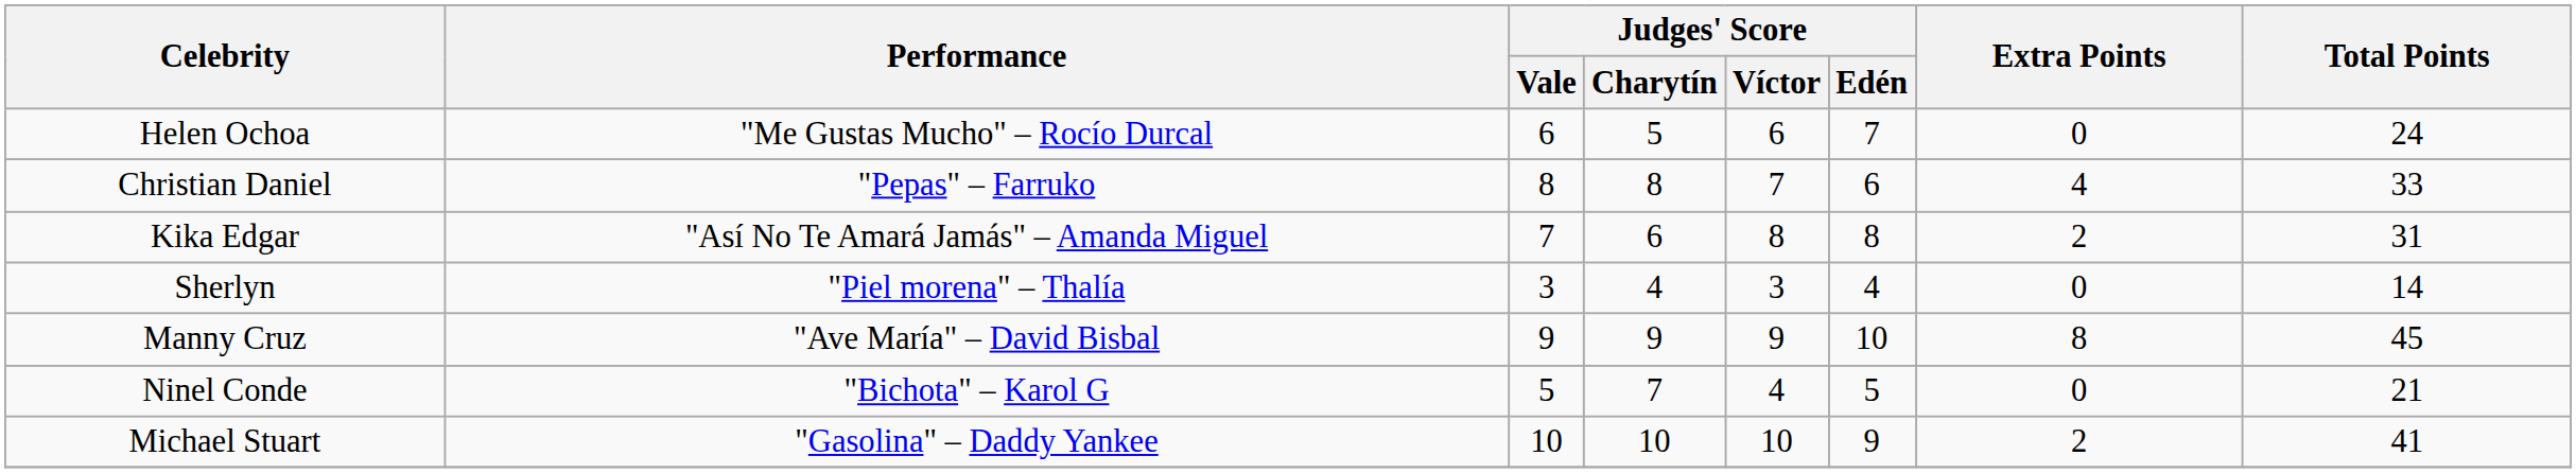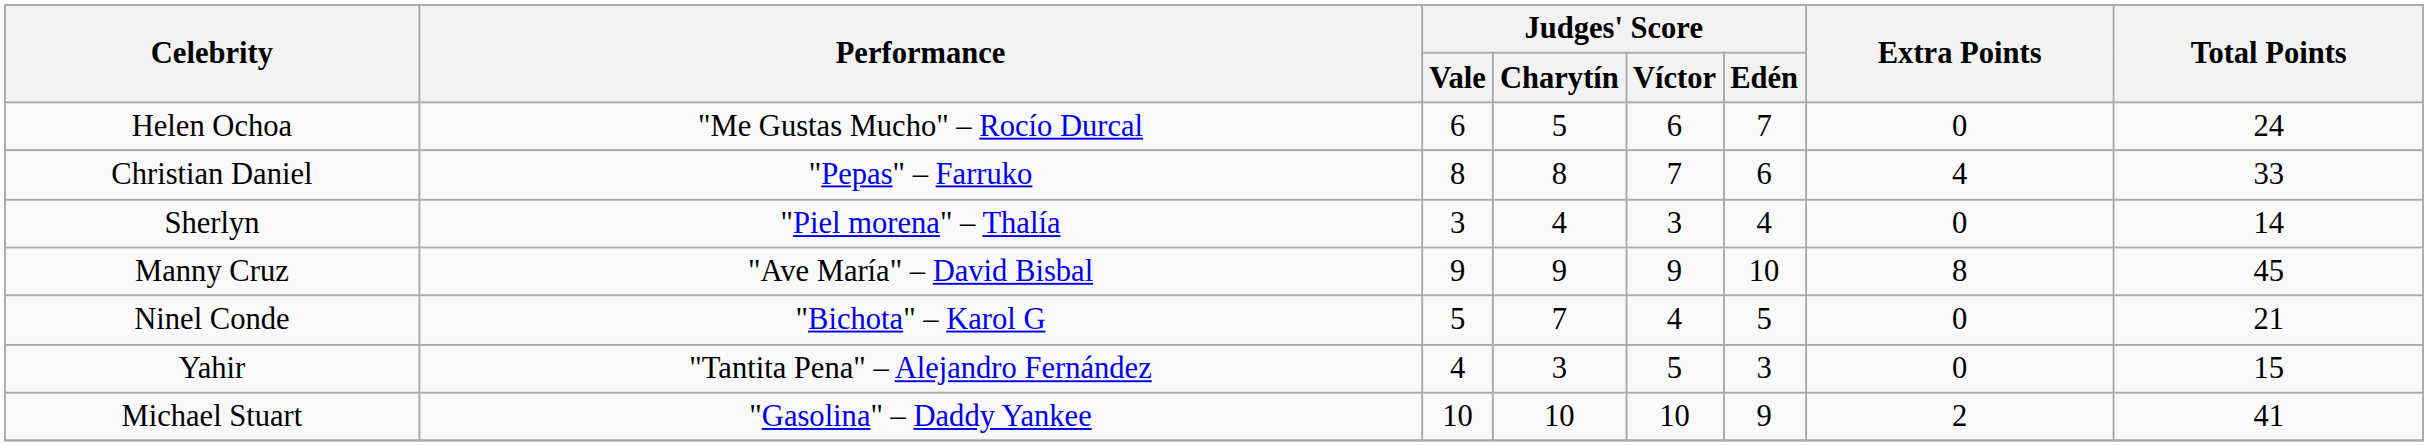- row: Kika Edgar | "Así No Te Amará Jamás" – Amanda Miguel | 7 | 6 | 8 | 8 | 2 | 31
+ row: Yahir | "Tantita Pena" – Alejandro Fernández | 4 | 3 | 5 | 3 | 0 | 15
